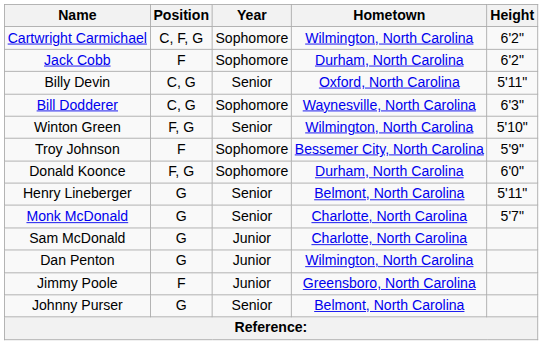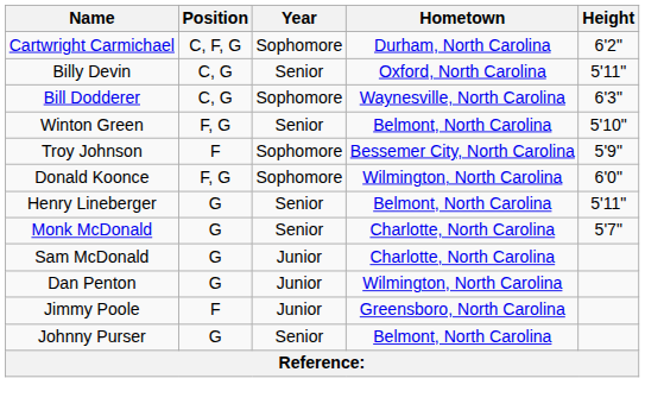Cartwright Carmichael | Hometown: Wilmington, North Carolina -> Durham, North Carolina
- row: Jack Cobb | F | Sophomore | Durham, North Carolina | 6'2"
Winton Green | Hometown: Wilmington, North Carolina -> Belmont, North Carolina
Donald Koonce | Hometown: Durham, North Carolina -> Wilmington, North Carolina
